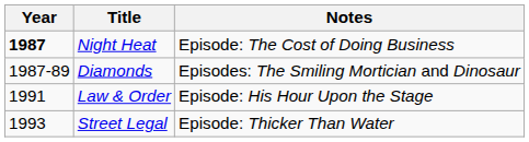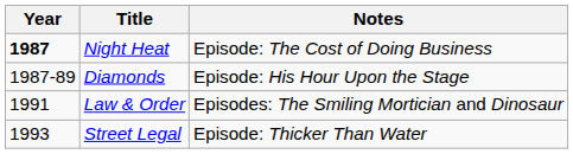Diamonds | Notes: Episodes: The Smiling Mortician and Dinosaur -> Episode: His Hour Upon the Stage
Law & Order | Notes: Episode: His Hour Upon the Stage -> Episodes: The Smiling Mortician and Dinosaur
